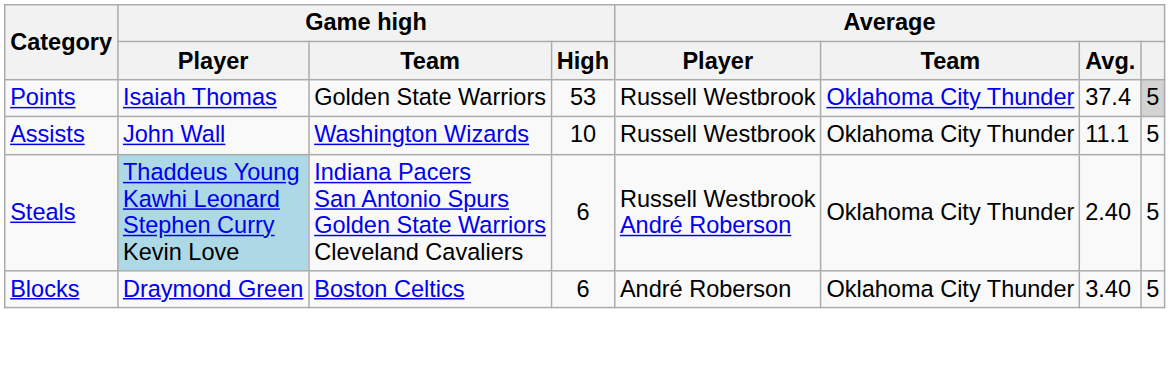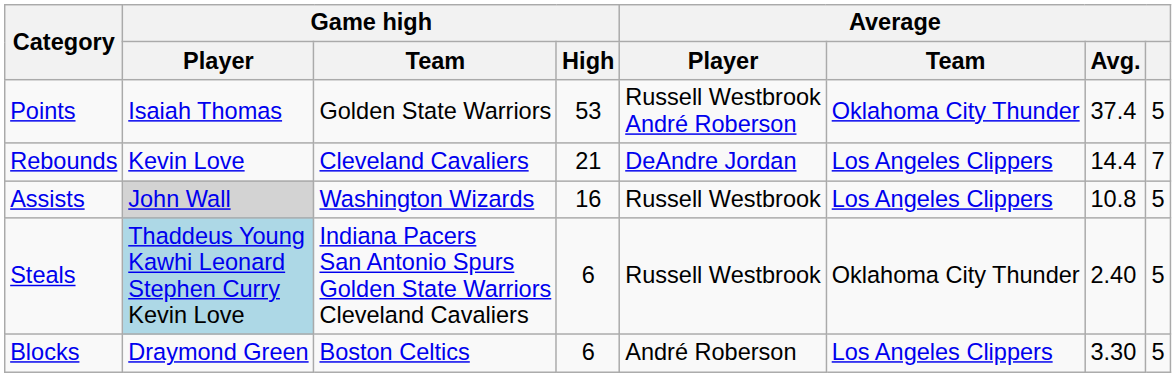Points | Average / Player: Russell Westbrook -> Russell Westbrook André Roberson
Points | Average: lightgrey background -> no background
+ row: Rebounds | Kevin Love | Cleveland Cavaliers | 21 | DeAndre Jordan | Los Angeles Clippers | 14.4 | 7
Assists | Game high / Player: no background -> lightgrey background
Assists | Game high / High: 10 -> 16
Assists | Average / Team: Oklahoma City Thunder -> Los Angeles Clippers
Assists | Average / Avg.: 11.1 -> 10.8
Steals | Average / Player: Russell Westbrook André Roberson -> Russell Westbrook
Blocks | Average / Team: Oklahoma City Thunder -> Los Angeles Clippers
Blocks | Average / Avg.: 3.40 -> 3.30
